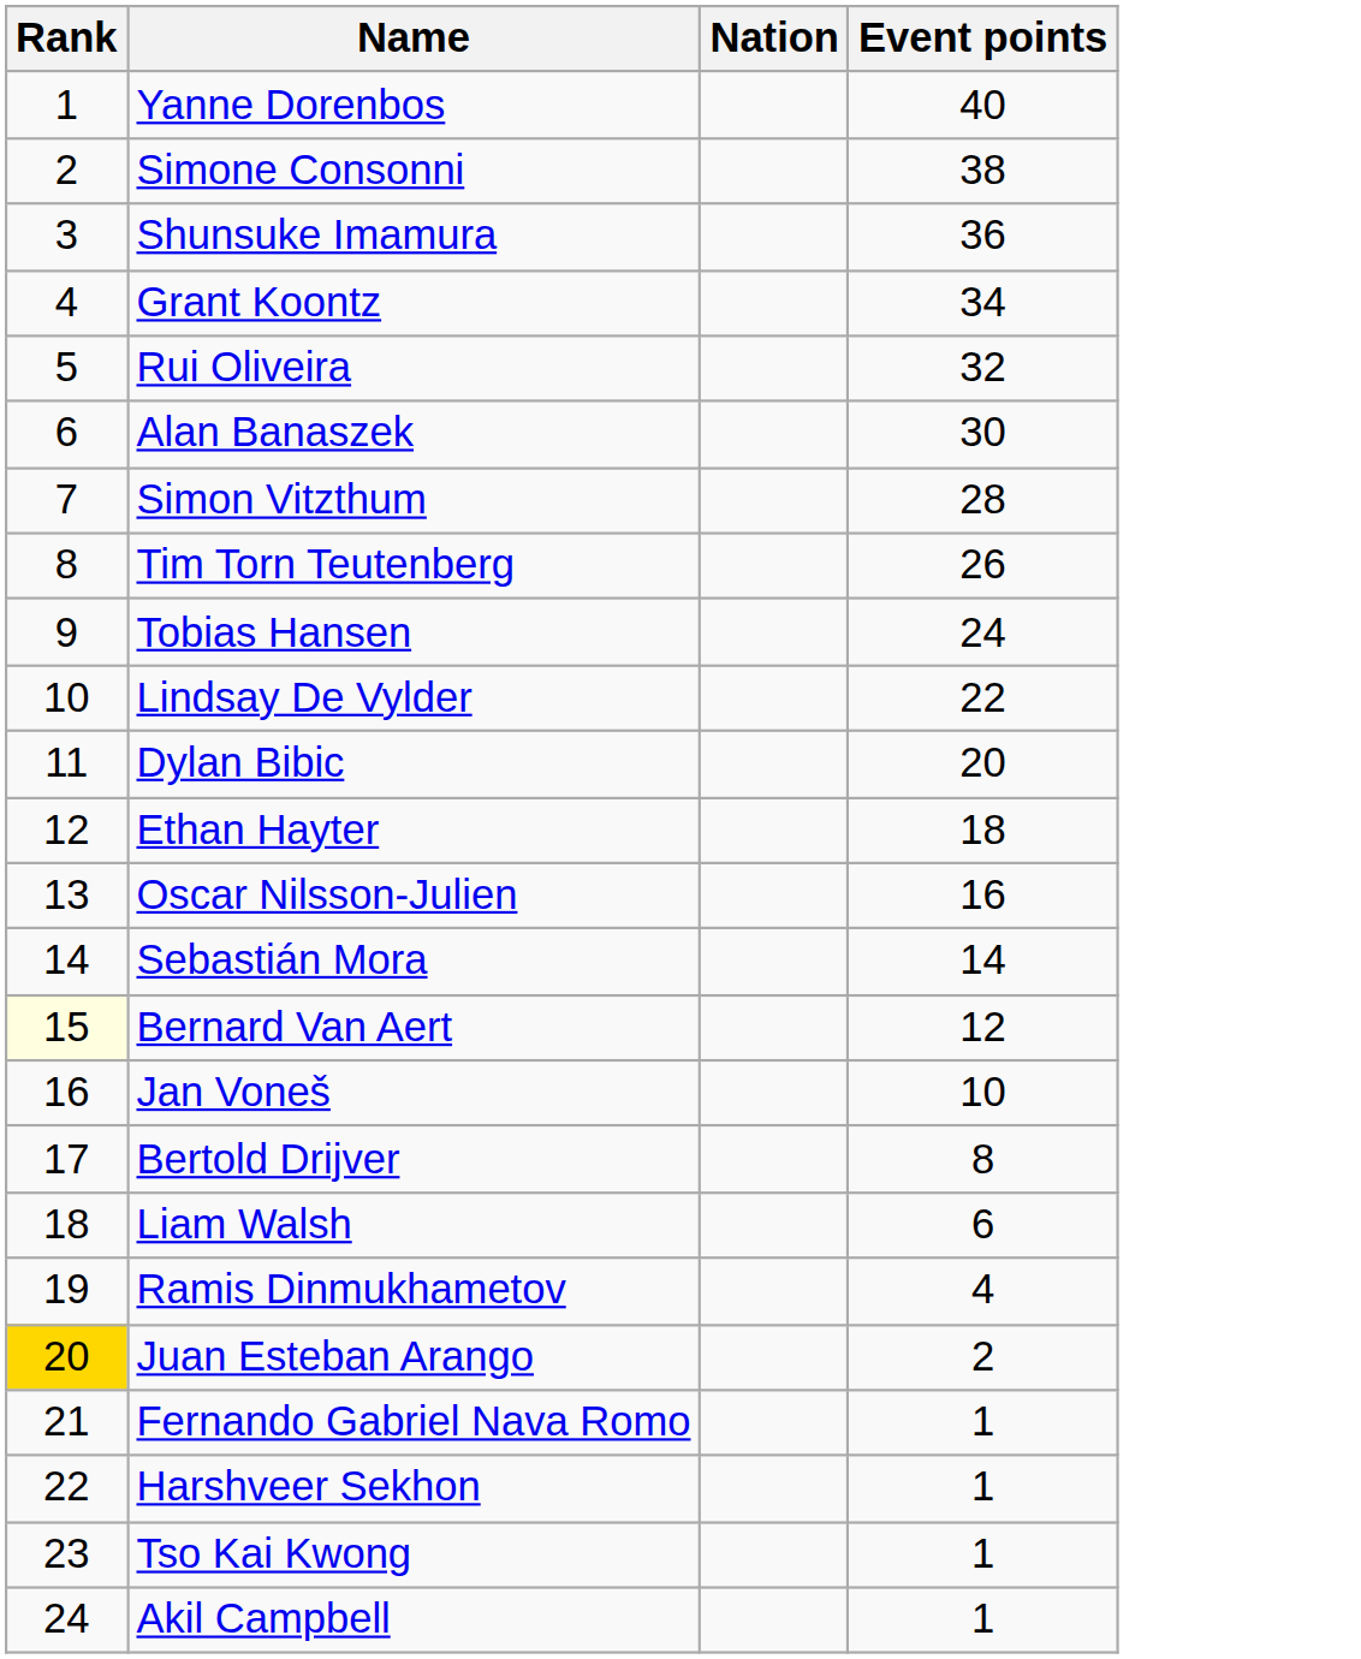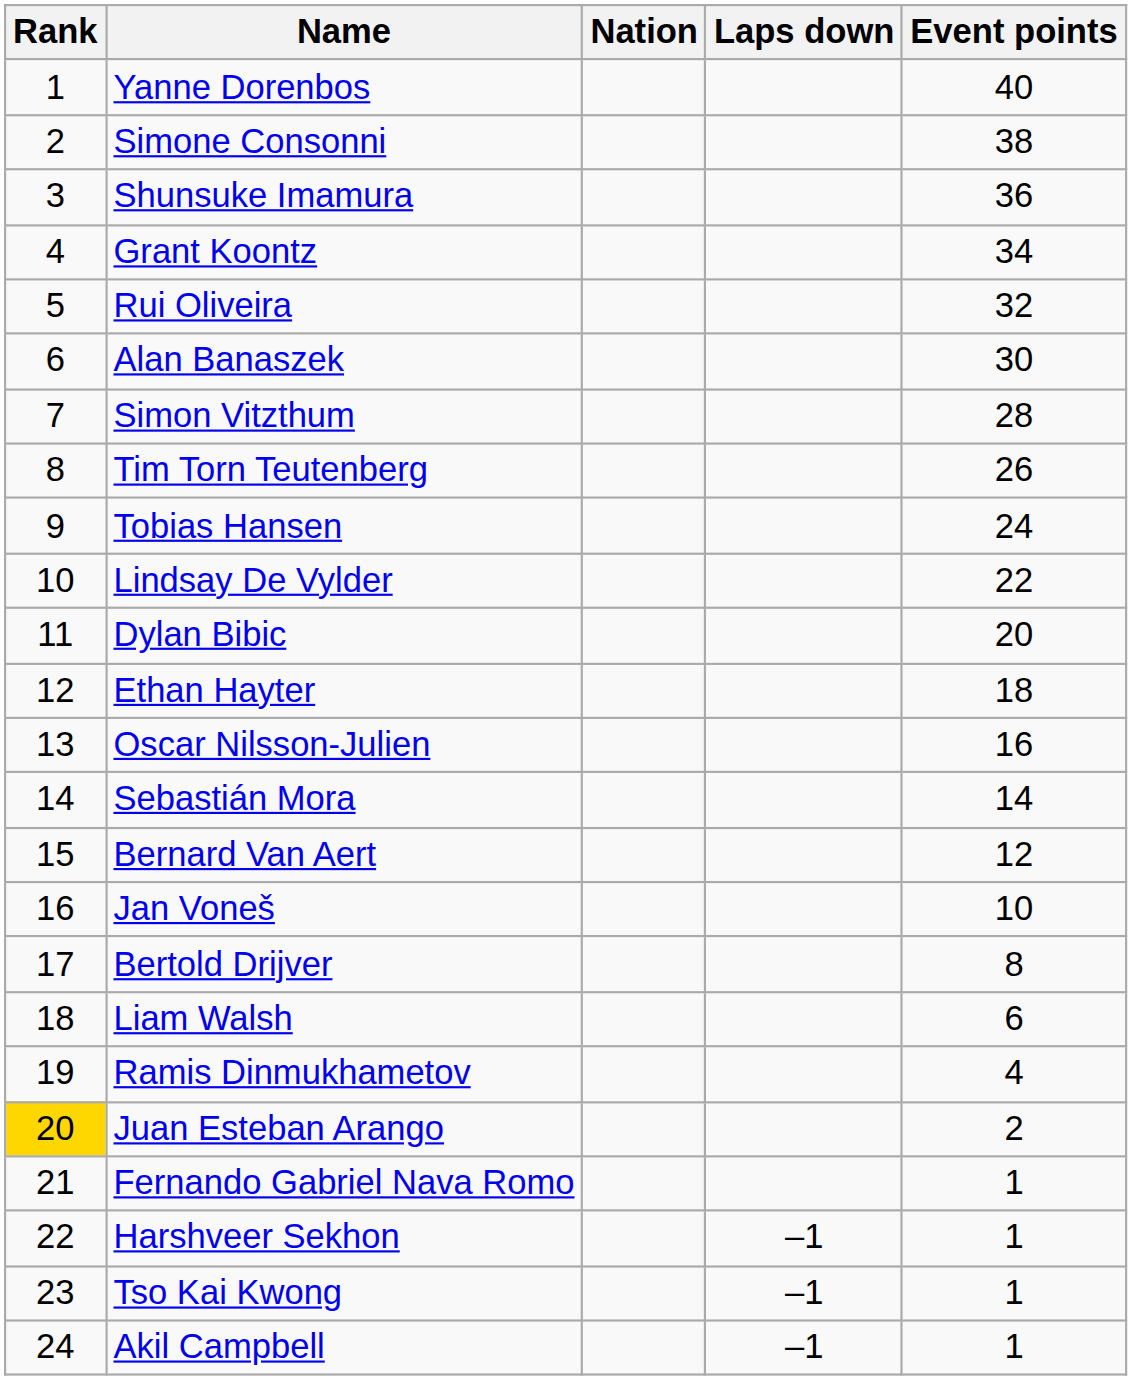+ column: Laps down | –1 | –1 | –1
Bernard Van Aert | Rank: lightyellow background -> no background
